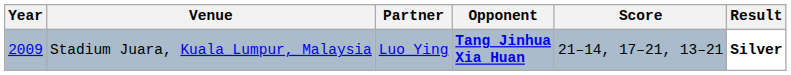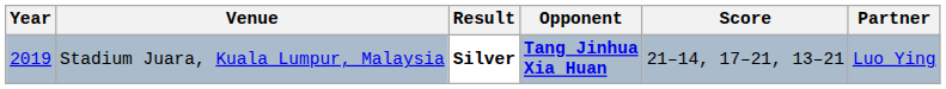columns swapped: Partner <-> Result
Stadium Juara, Kuala Lumpur, Malaysia | Year: 2009 -> 2019
